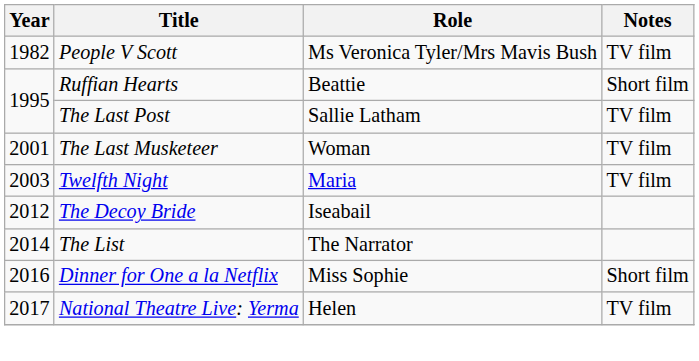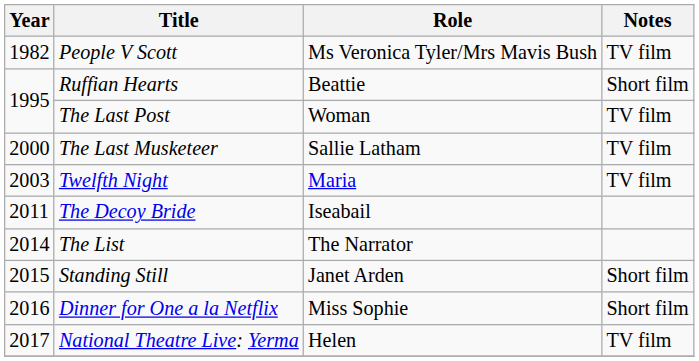The Last Post | Role: Sallie Latham -> Woman
The Last Musketeer | Year: 2001 -> 2000
The Last Musketeer | Role: Woman -> Sallie Latham
The Decoy Bride | Year: 2012 -> 2011
+ row: 2015 | Standing Still | Janet Arden | Short film
